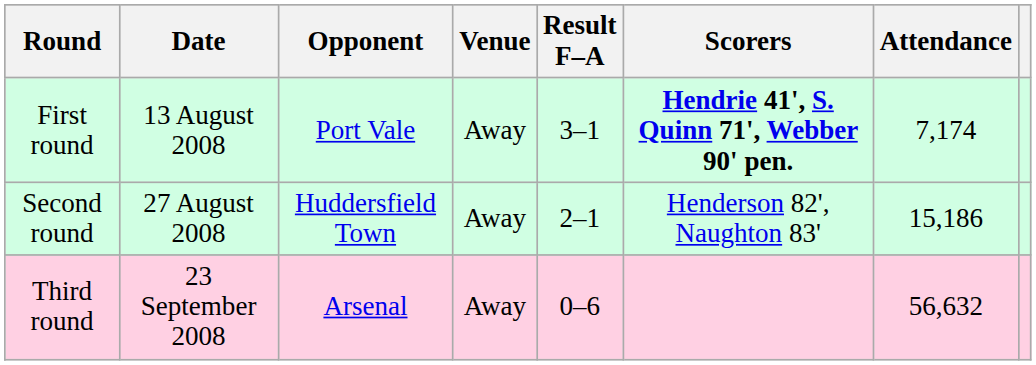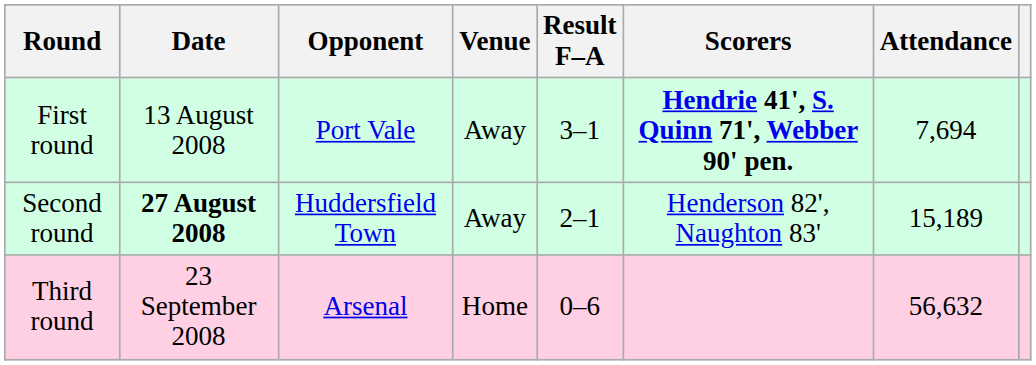First round | Attendance: 7,174 -> 7,694
Second round | Date: normal -> bold
Second round | Attendance: 15,186 -> 15,189
Third round | Venue: Away -> Home
